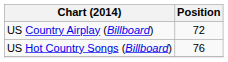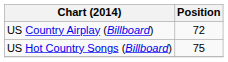US Hot Country Songs (Billboard) | Position: 76 -> 75
